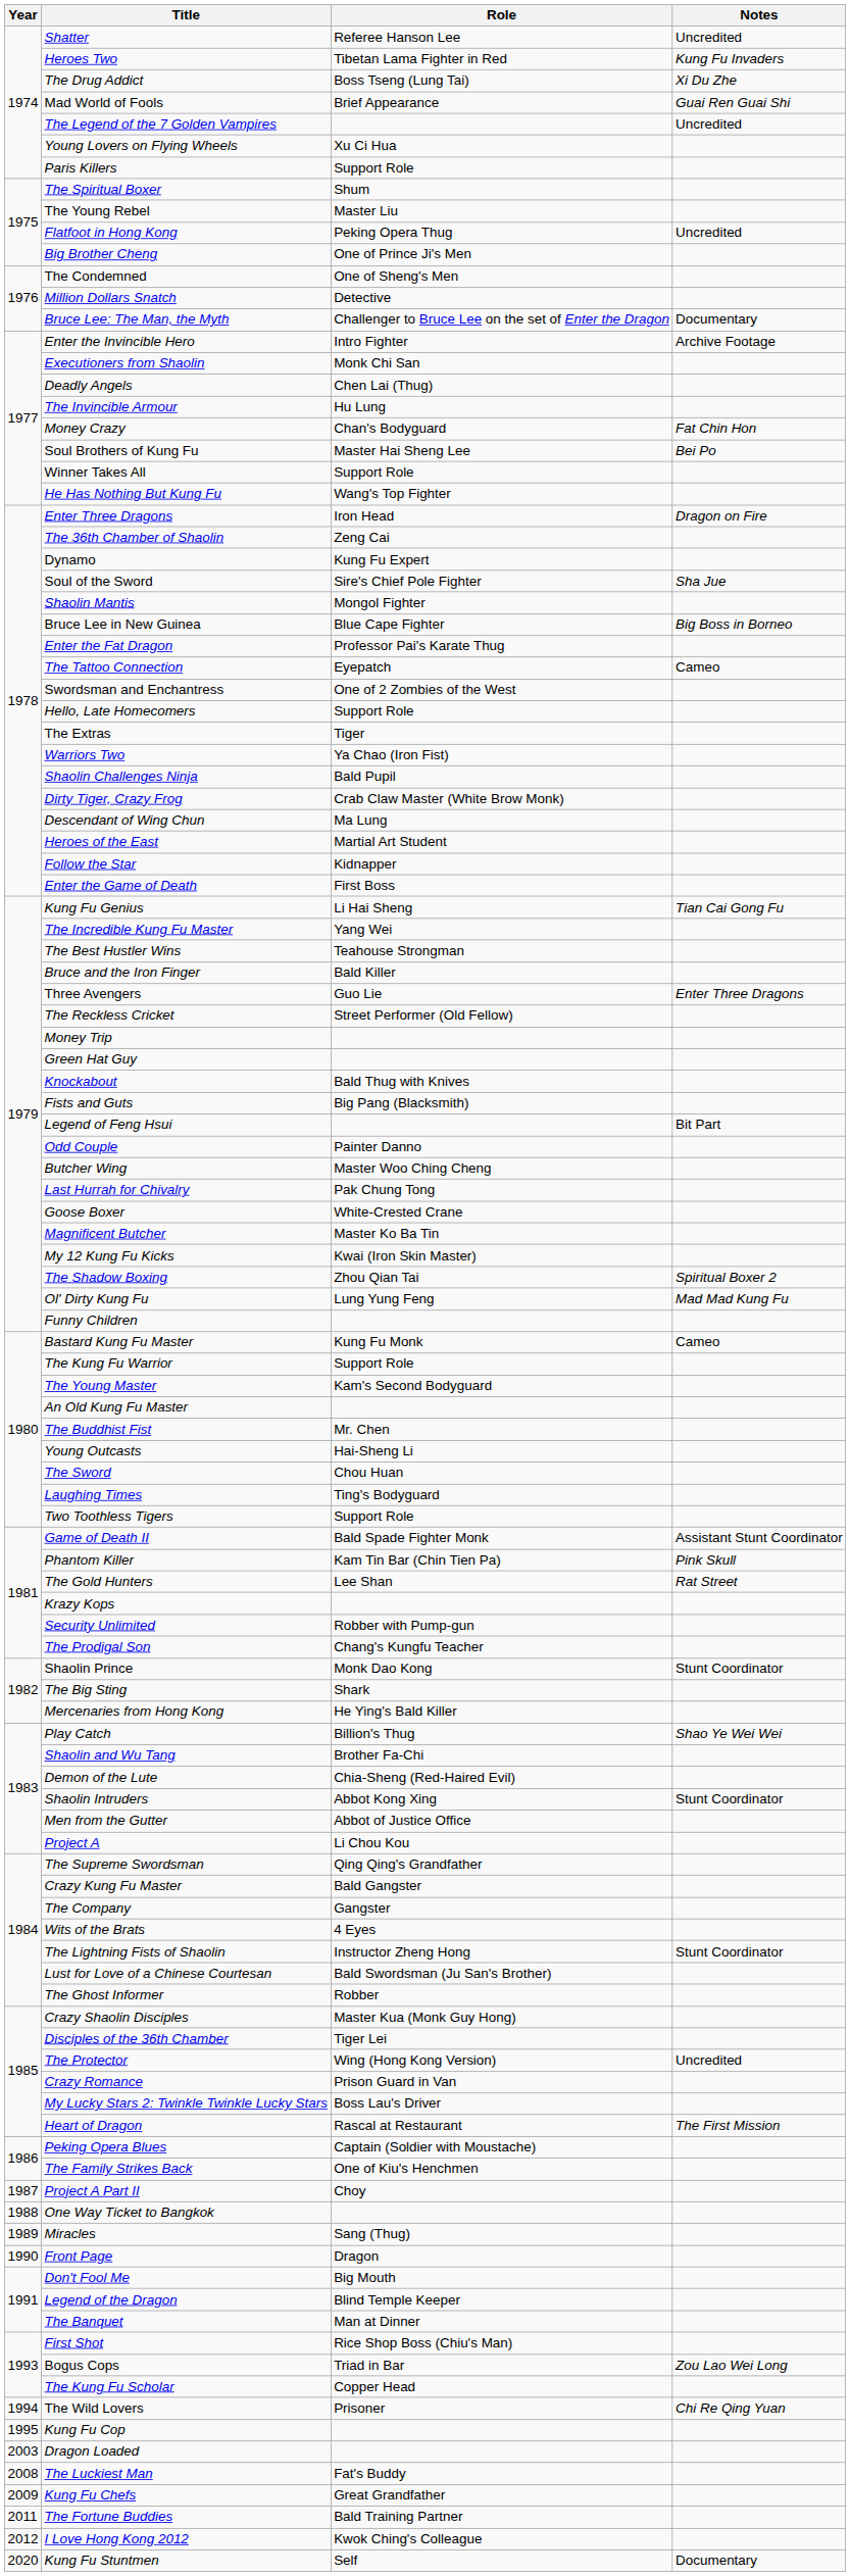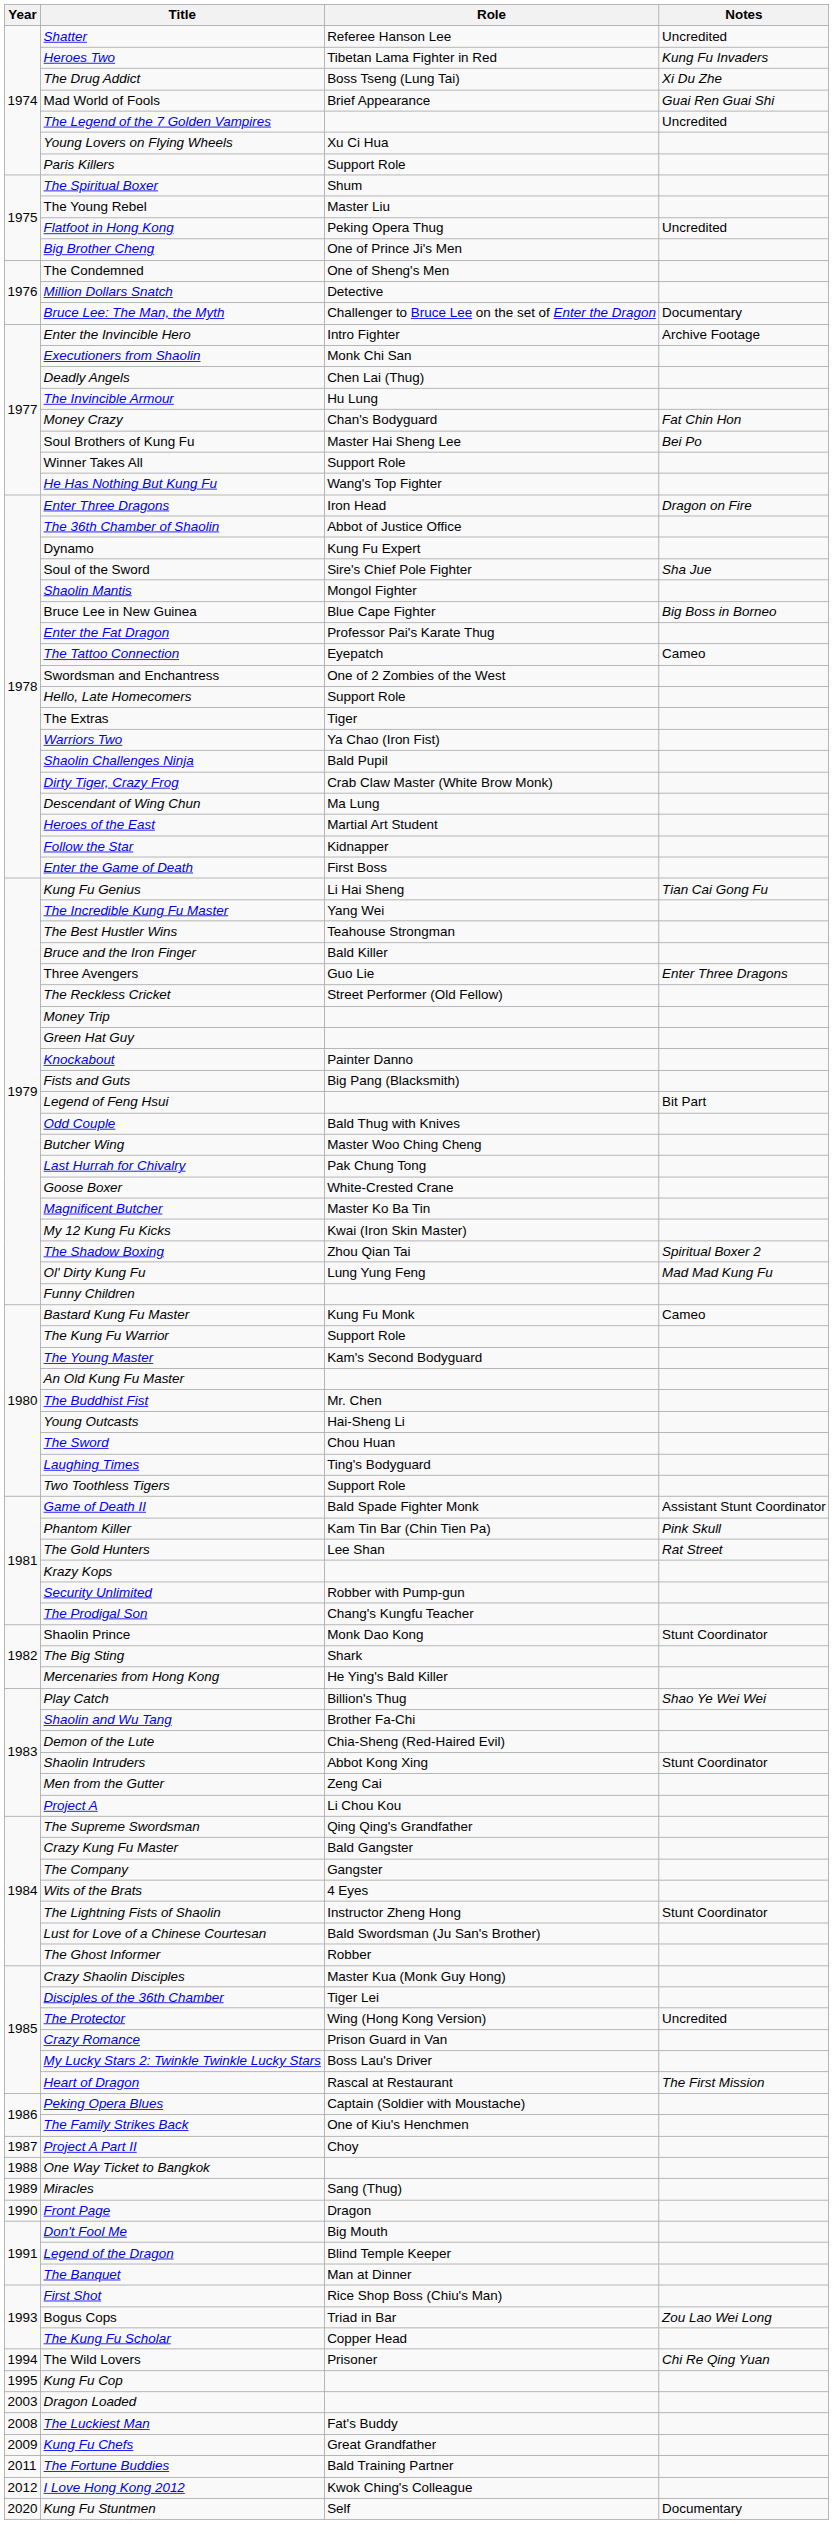The 36th Chamber of Shaolin | Role: Zeng Cai -> Abbot of Justice Office
Knockabout | Role: Bald Thug with Knives -> Painter Danno
Odd Couple | Role: Painter Danno -> Bald Thug with Knives
Men from the Gutter | Role: Abbot of Justice Office -> Zeng Cai
